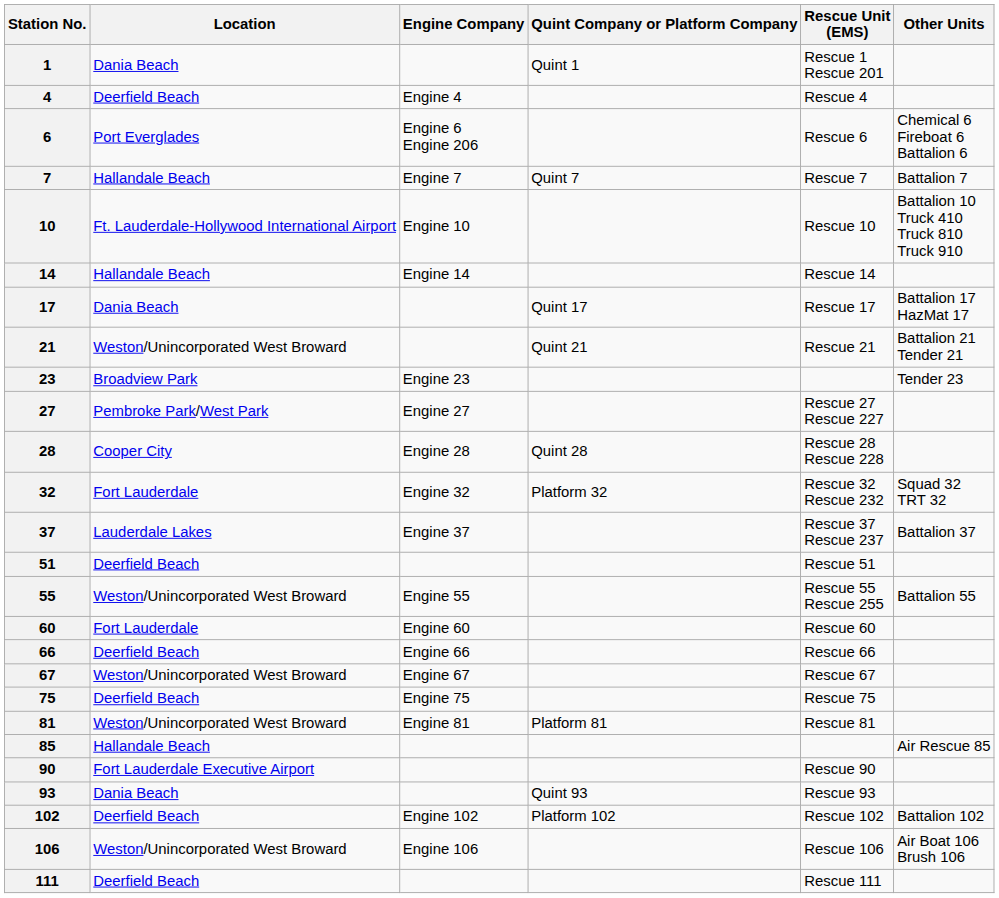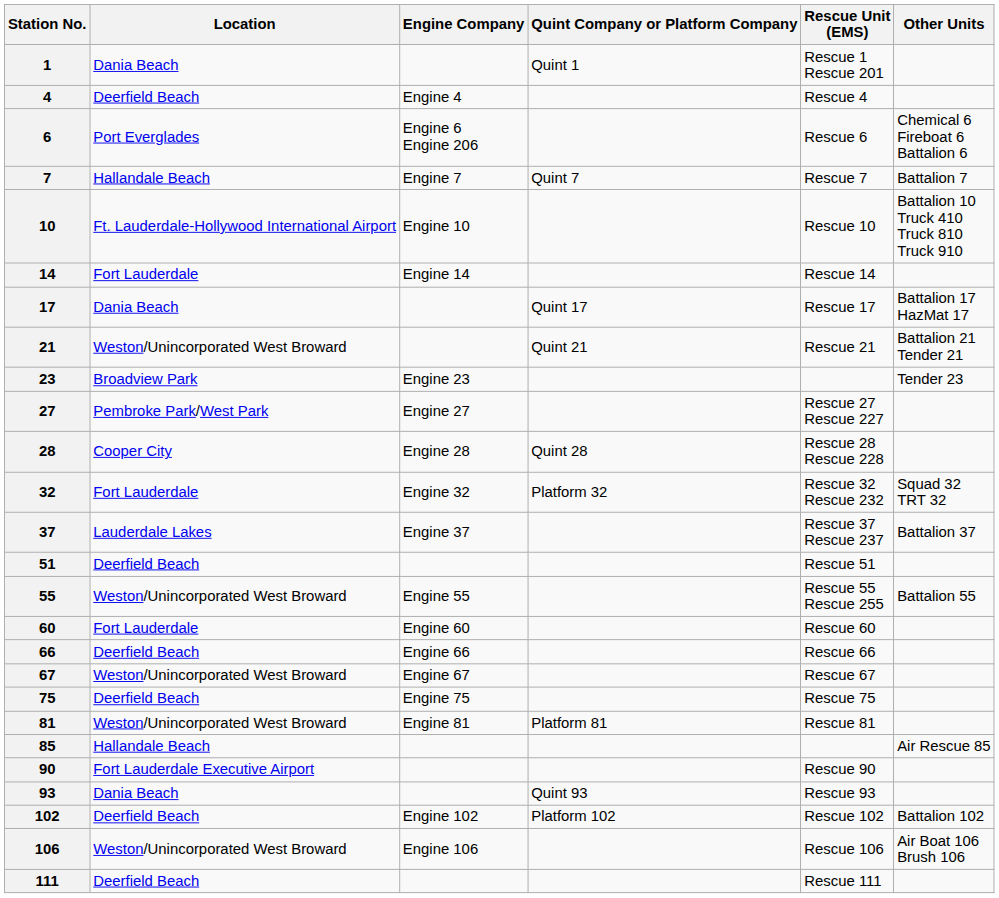14 | Location: Hallandale Beach -> Fort Lauderdale
